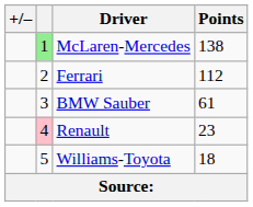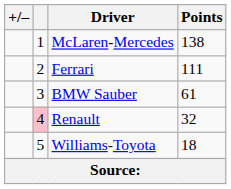McLaren-Mercedes | column 2: lightgreen background -> no background
Ferrari | Points: 112 -> 111
Renault | Points: 23 -> 32
